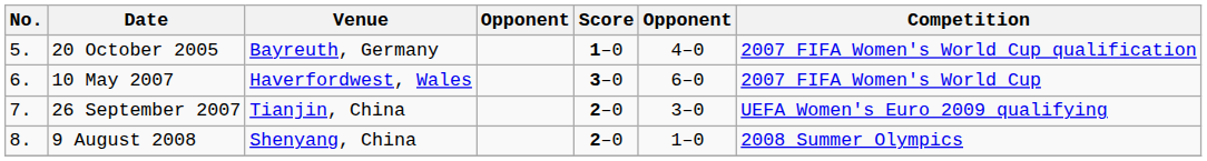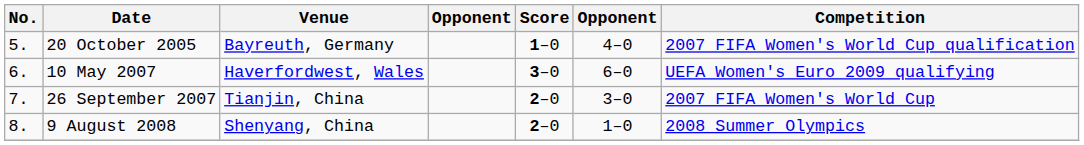10 May 2007 | Competition: 2007 FIFA Women's World Cup -> UEFA Women's Euro 2009 qualifying
26 September 2007 | Competition: UEFA Women's Euro 2009 qualifying -> 2007 FIFA Women's World Cup
